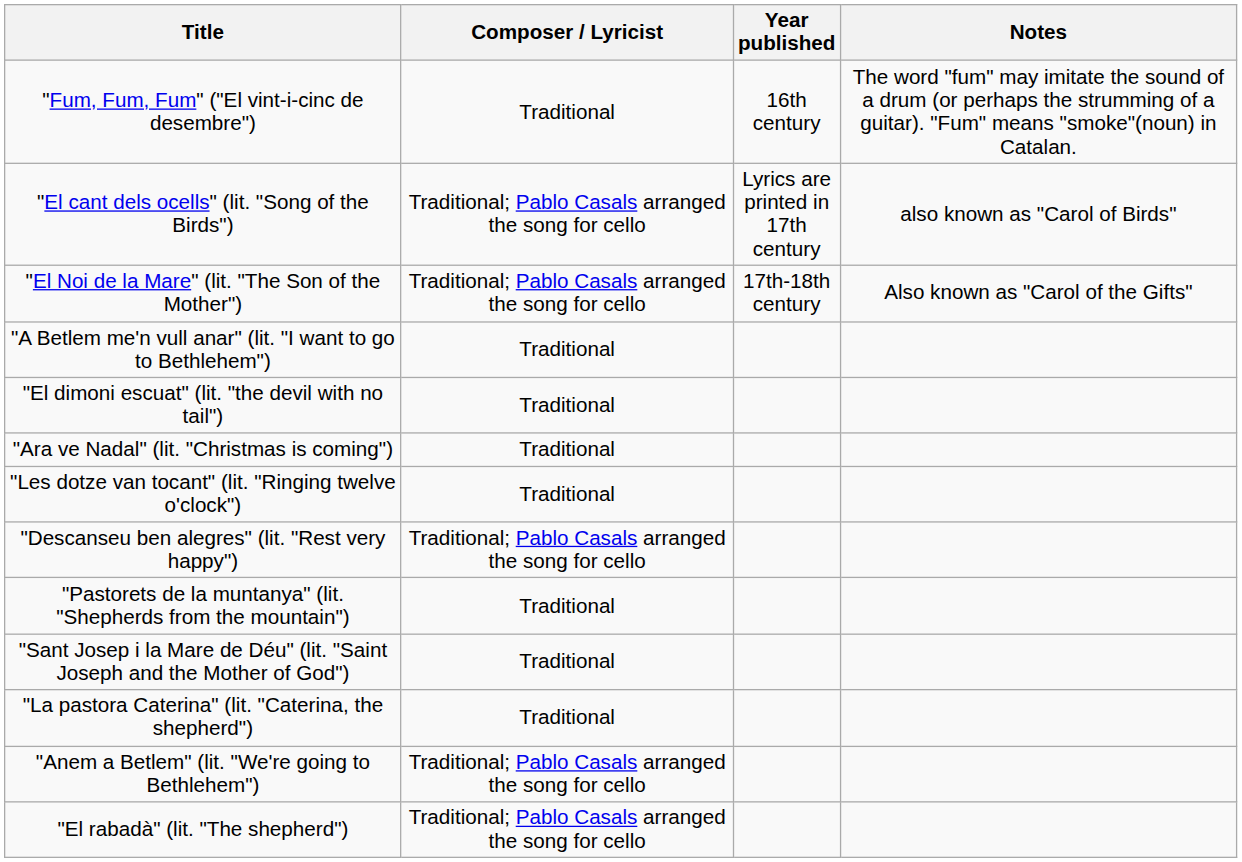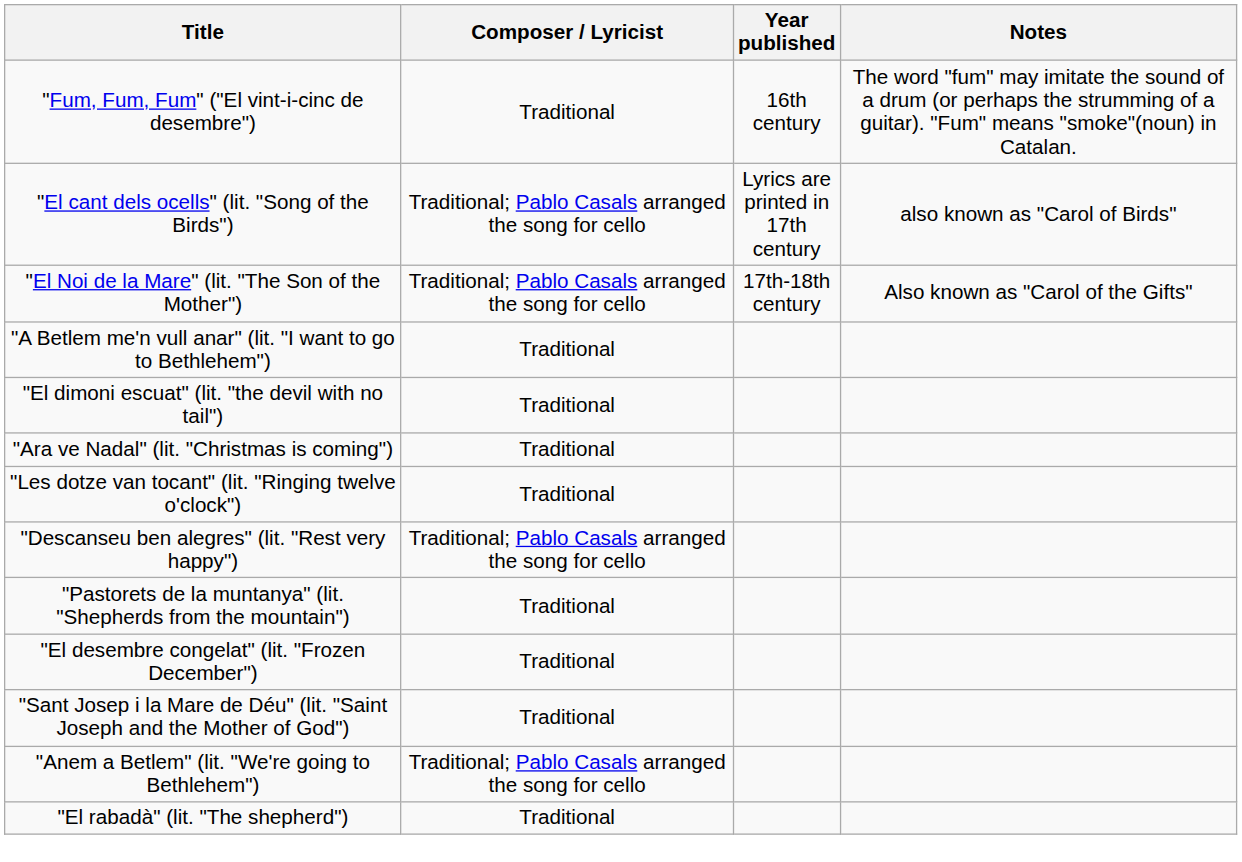+ row: "El desembre congelat" (lit. "Frozen December") | Traditional
- row: "La pastora Caterina" (lit. "Caterina, the shepherd") | Traditional
"El rabadà" (lit. "The shepherd") | Composer / Lyricist: Traditional; Pablo Casals arranged the song for cello -> Traditional
